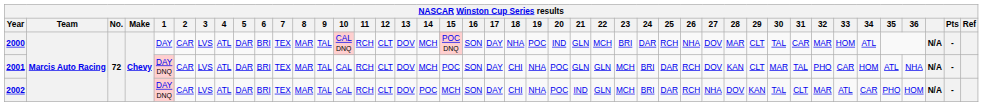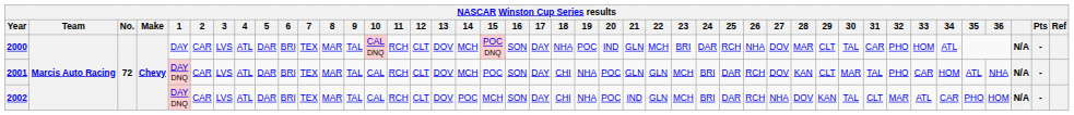2000 | 32: MAR -> PHO
